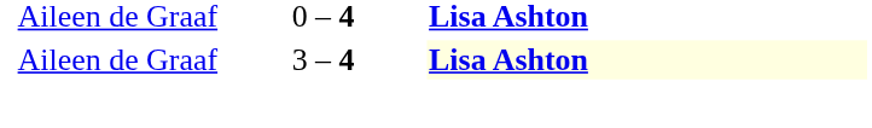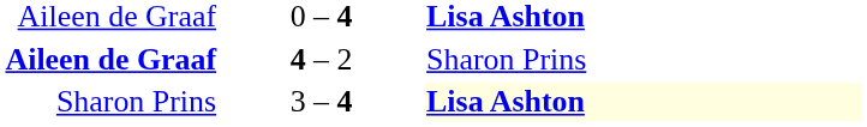+ row: Aileen de Graaf | 4 – 2 | Sharon Prins
3 – 4 | column 1: Aileen de Graaf -> Sharon Prins
